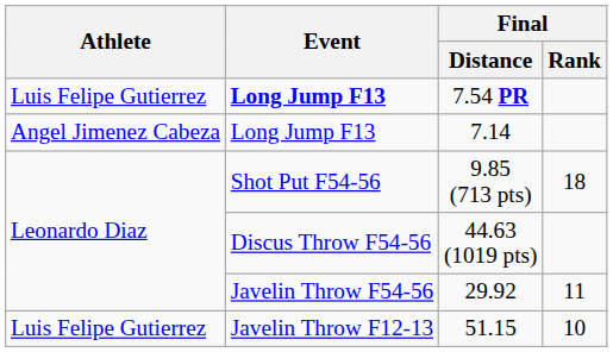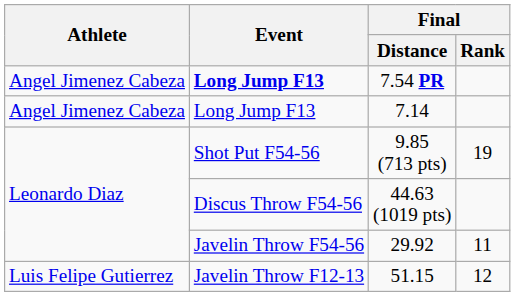7.54 PR | Athlete: Luis Felipe Gutierrez -> Angel Jimenez Cabeza
9.85 (713 pts) | Final / Rank: 18 -> 19
51.15 | Final / Rank: 10 -> 12
